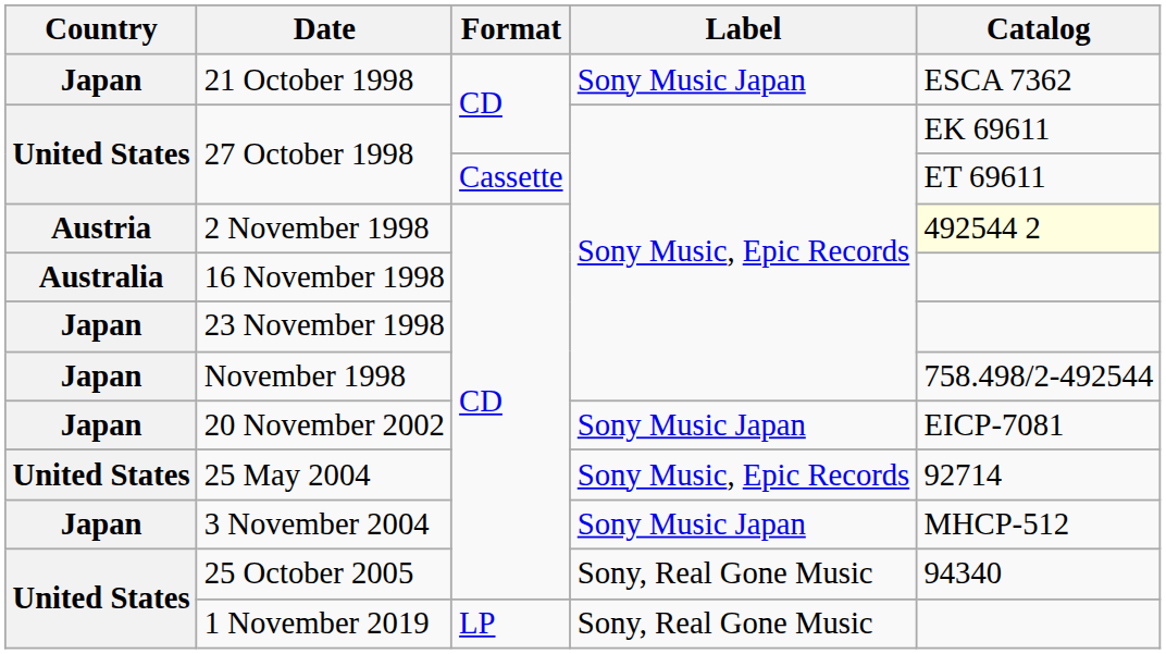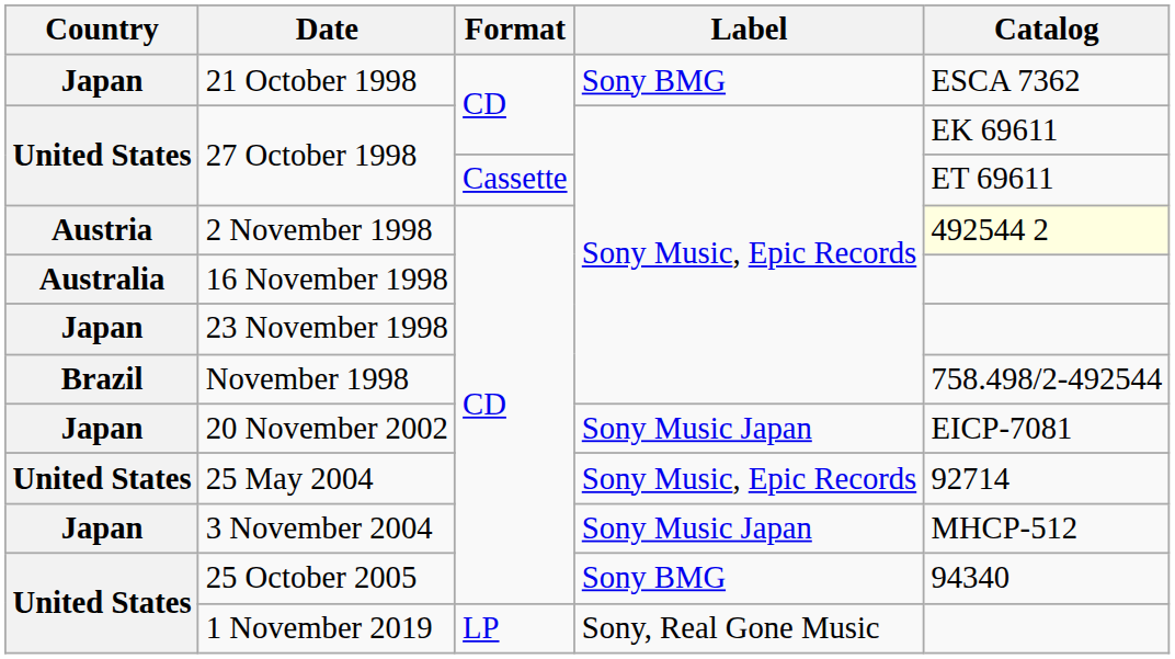21 October 1998 | Label: Sony Music Japan -> Sony BMG
November 1998 | Country: Japan -> Brazil
25 October 2005 | Label: Sony, Real Gone Music -> Sony BMG
